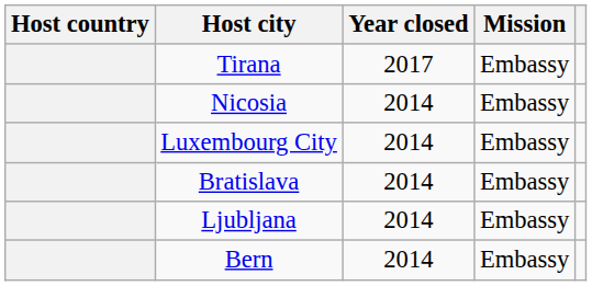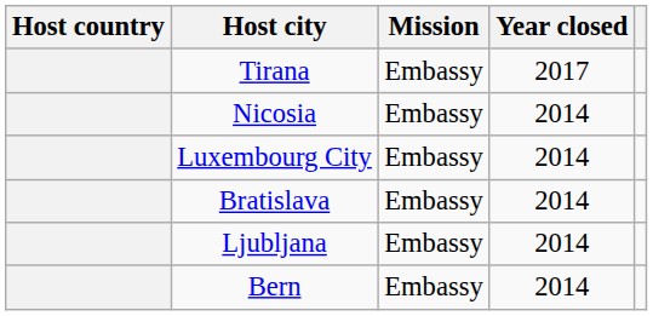columns swapped: Mission <-> Year closed
